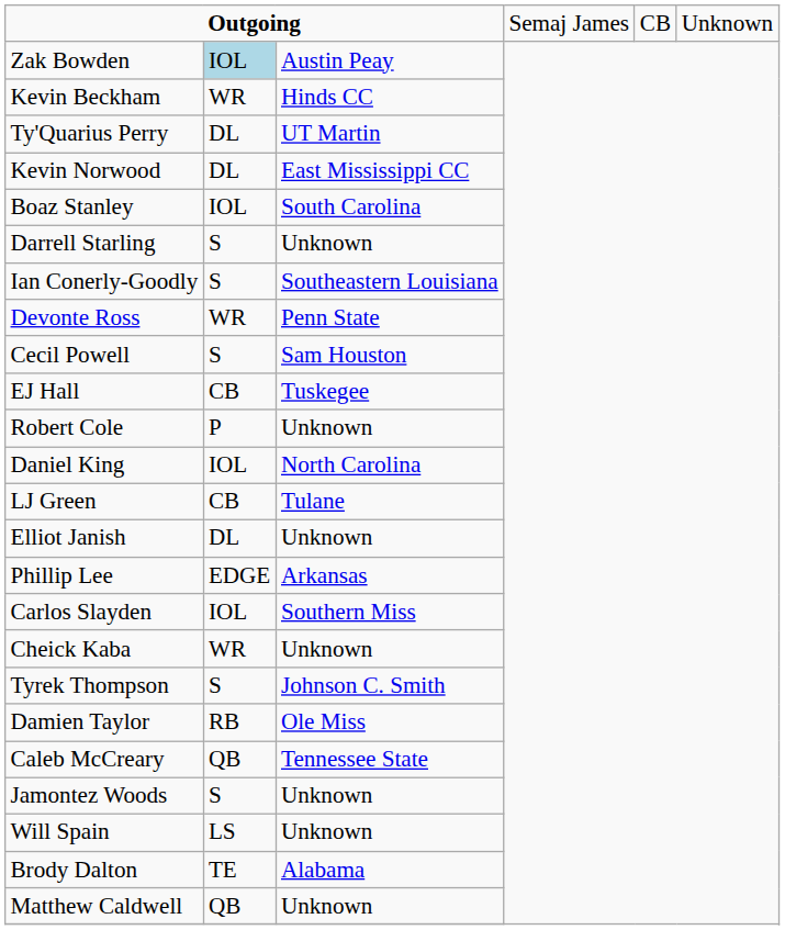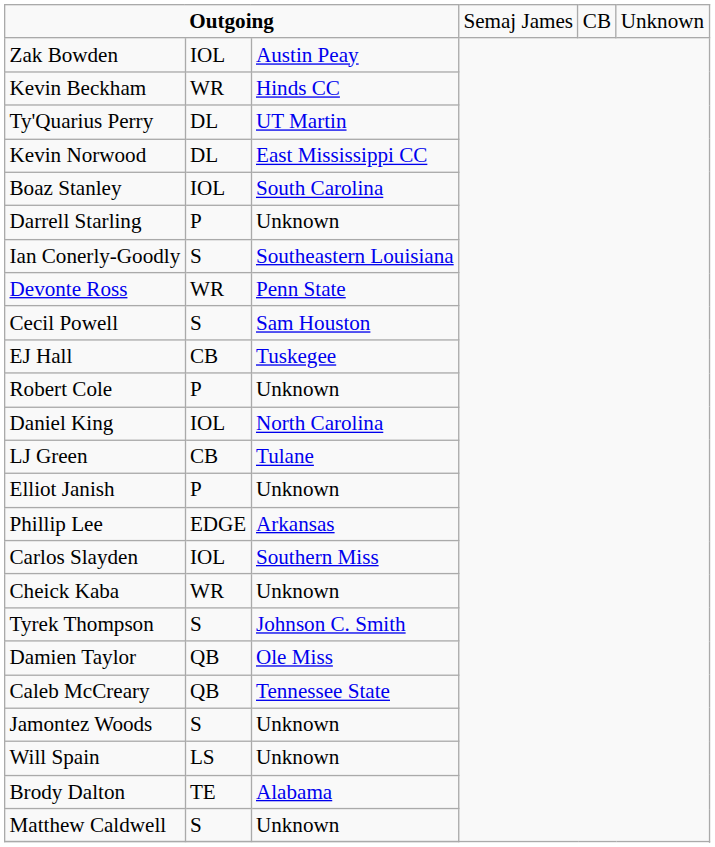Zak Bowden | column 2: lightblue background -> no background
Darrell Starling | column 2: S -> P
Elliot Janish | column 2: DL -> P
Damien Taylor | column 2: RB -> QB
Matthew Caldwell | column 2: QB -> S
